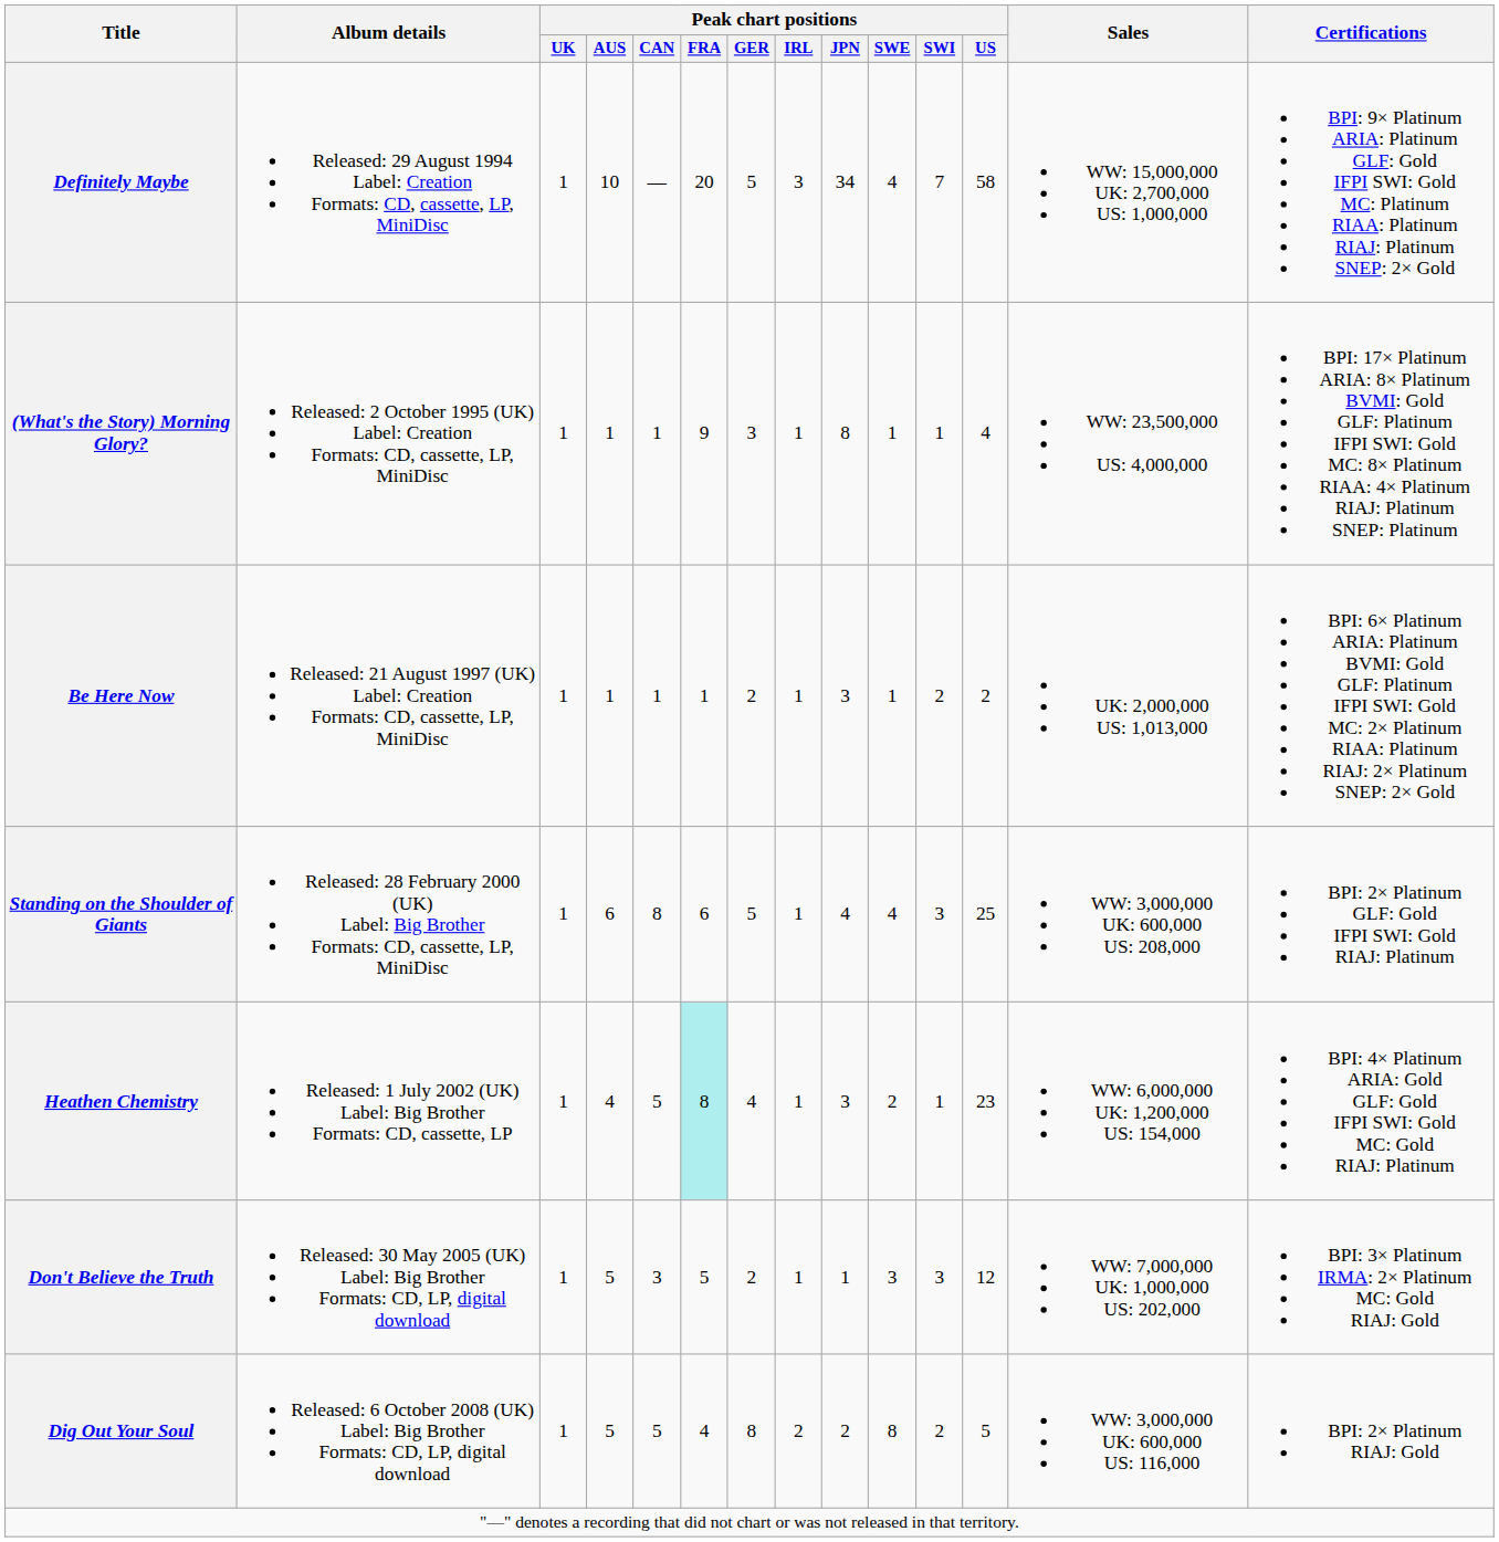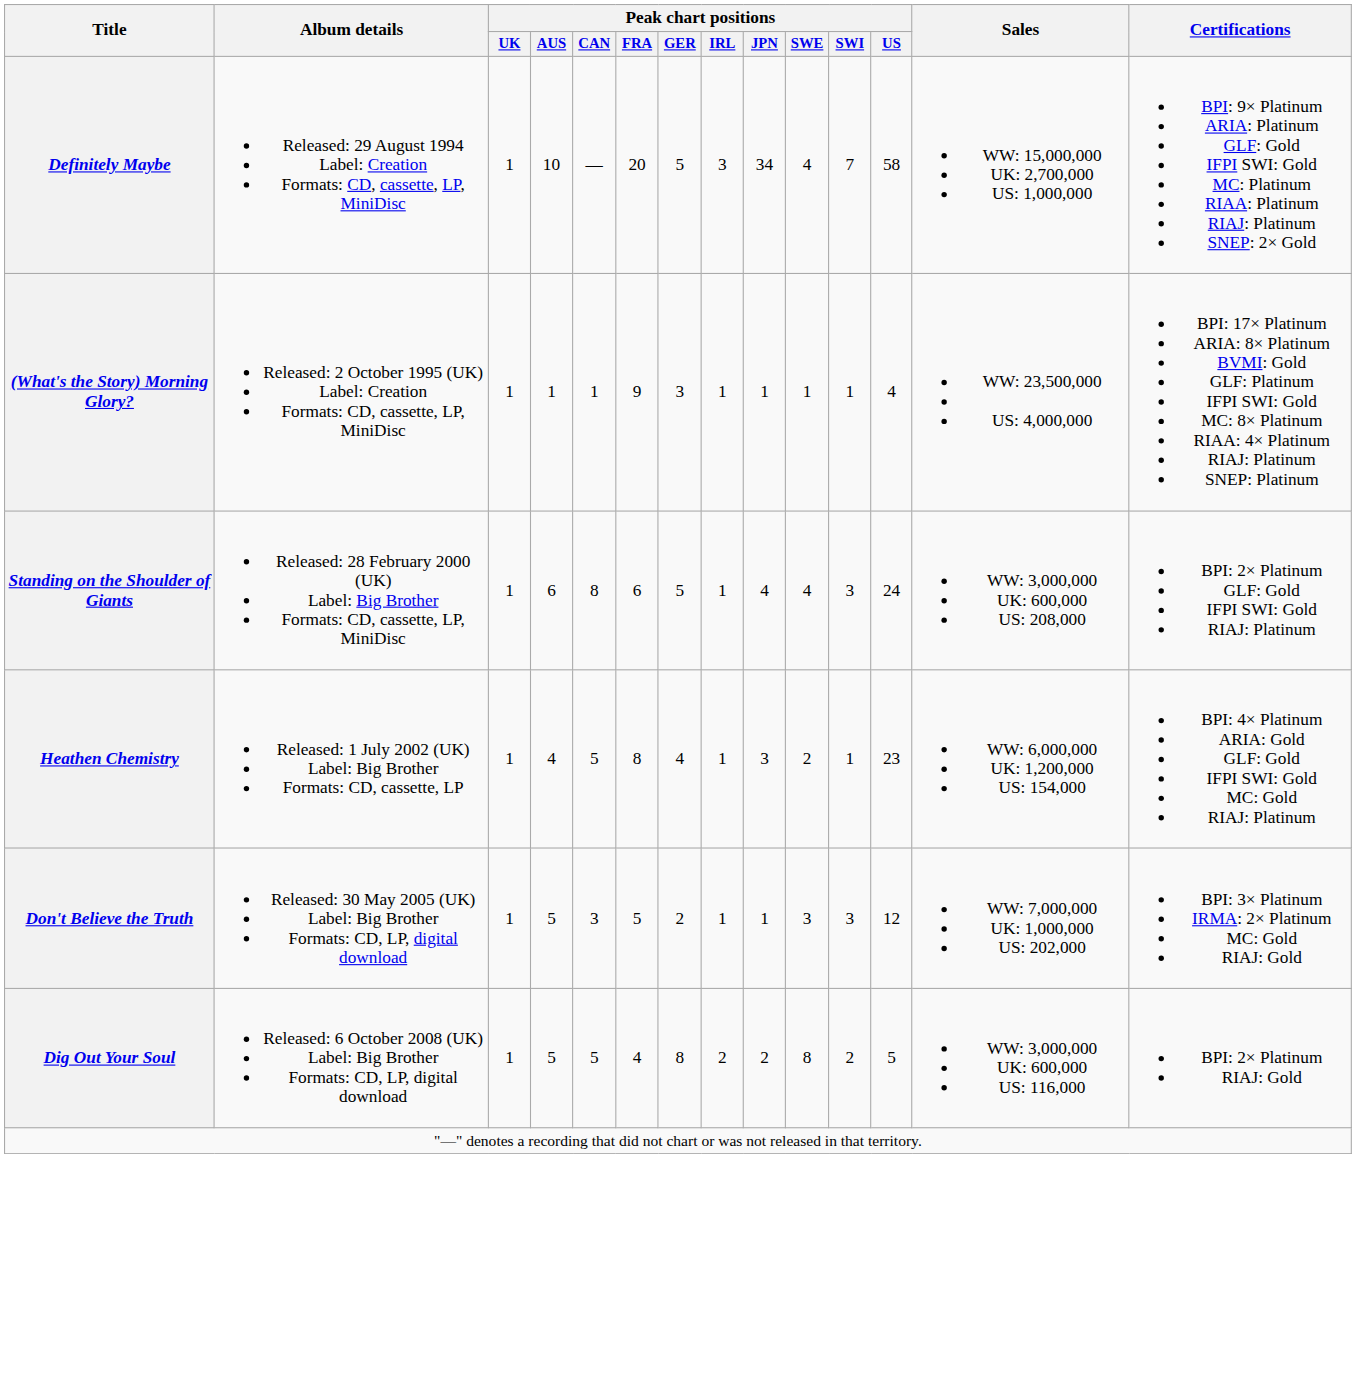(What's the Story) Morning Glory? | Peak chart positions / JPN: 8 -> 1
- row: Be Here Now | Released: 21 August 1997 (UK) Label: Creation Formats: CD, cassette, LP, MiniDisc | 1 | 1 | 1 | 1 | 2 | 1 | 3 | 1 | 2 | 2 | UK: 2,000,000 US: 1,013,000 | BPI: 6× Platinum ARIA: Platinum BVMI: Gold GLF: Platinum IFPI SWI: Gold MC: 2× Platinum RIAA: Platinum RIAJ: 2× Platinum SNEP: 2× Gold
Standing on the Shoulder of Giants | Peak chart positions / US: 25 -> 24
Heathen Chemistry | Peak chart positions / FRA: paleturquoise background -> no background
